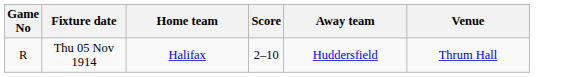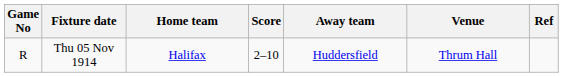+ column: Ref
